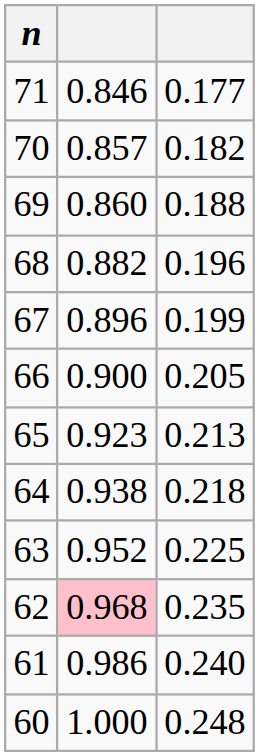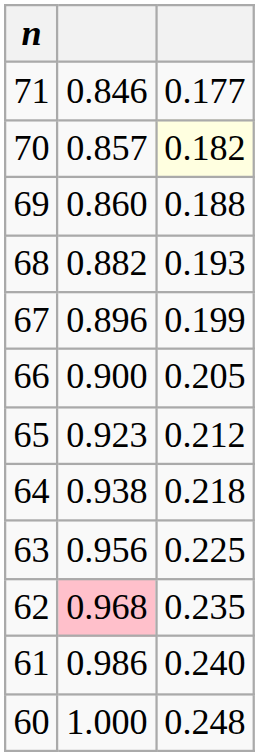70 | column 3: no background -> lightyellow background
68 | column 3: 0.196 -> 0.193
65 | column 3: 0.213 -> 0.212
63 | column 2: 0.952 -> 0.956
